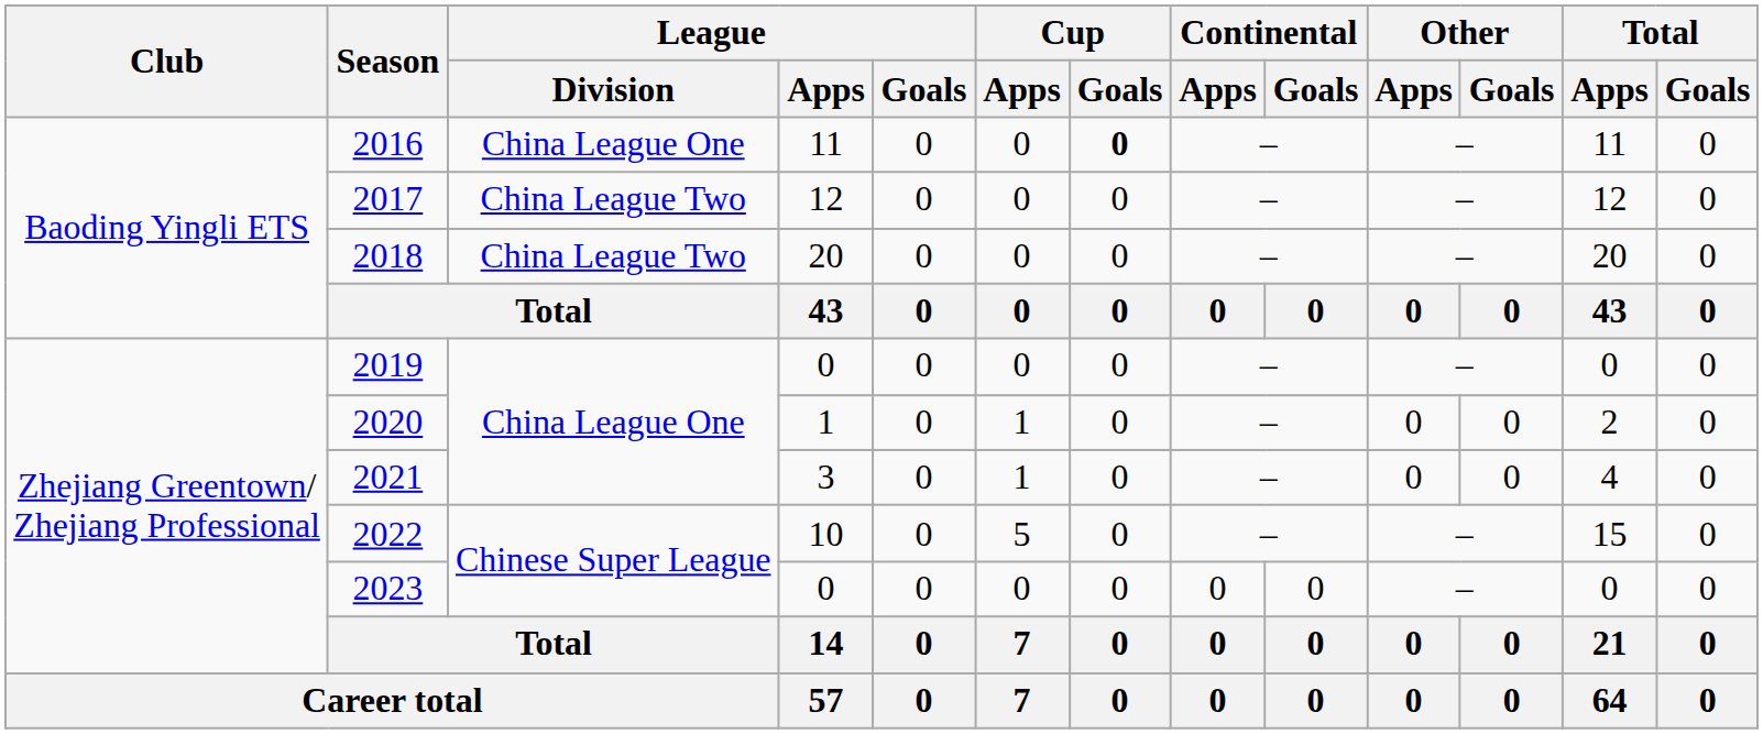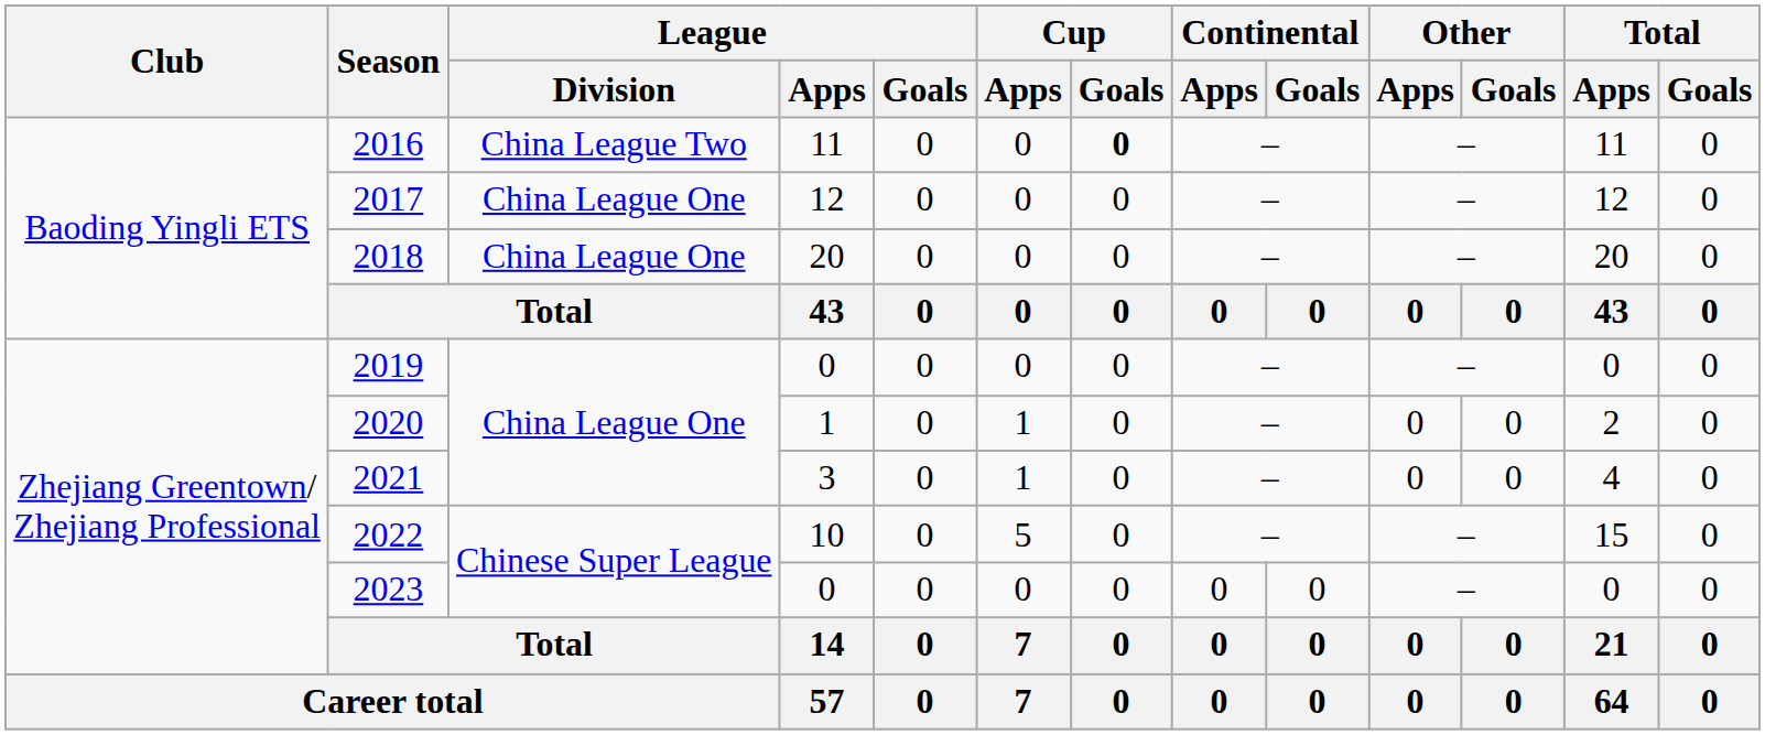2016 | League / Division: China League One -> China League Two
2017 | League / Division: China League Two -> China League One
2018 | League / Division: China League Two -> China League One
